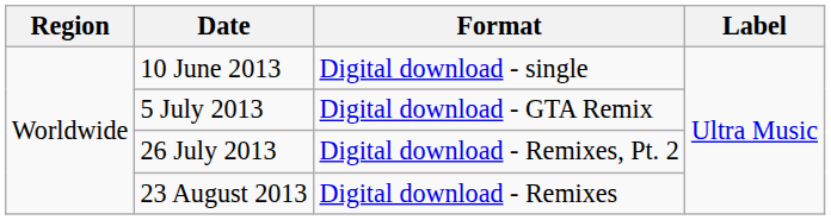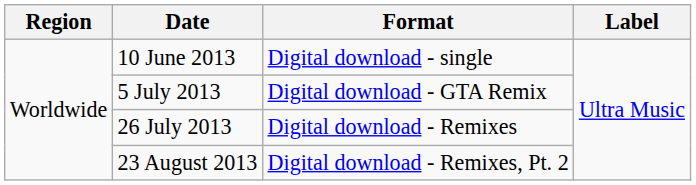26 July 2013 | Format: Digital download - Remixes, Pt. 2 -> Digital download - Remixes
23 August 2013 | Format: Digital download - Remixes -> Digital download - Remixes, Pt. 2
